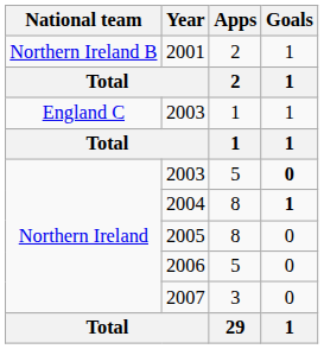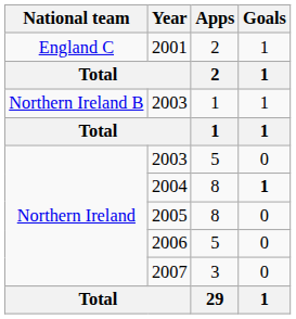2001 | National team: Northern Ireland B -> England C
2003 / 1 | National team: England C -> Northern Ireland B
2003 / 5 | Goals: bold -> normal
